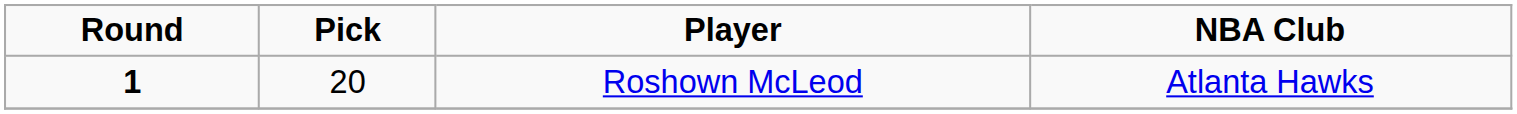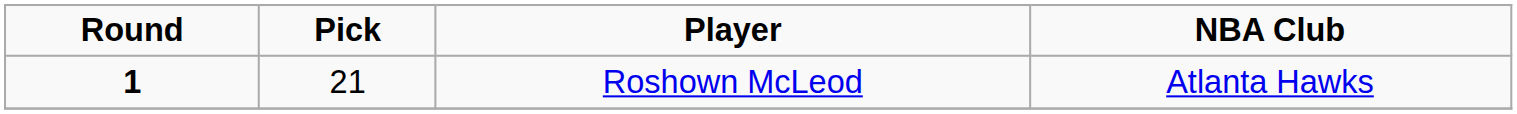Roshown McLeod | Pick: 20 -> 21
